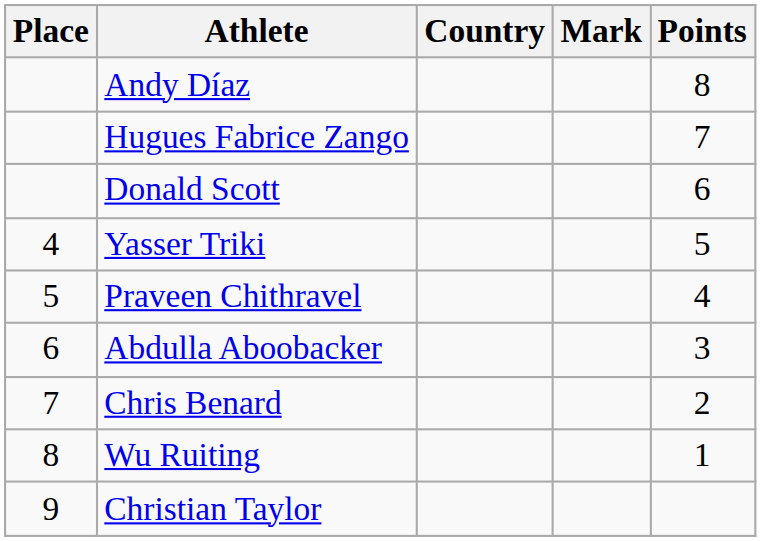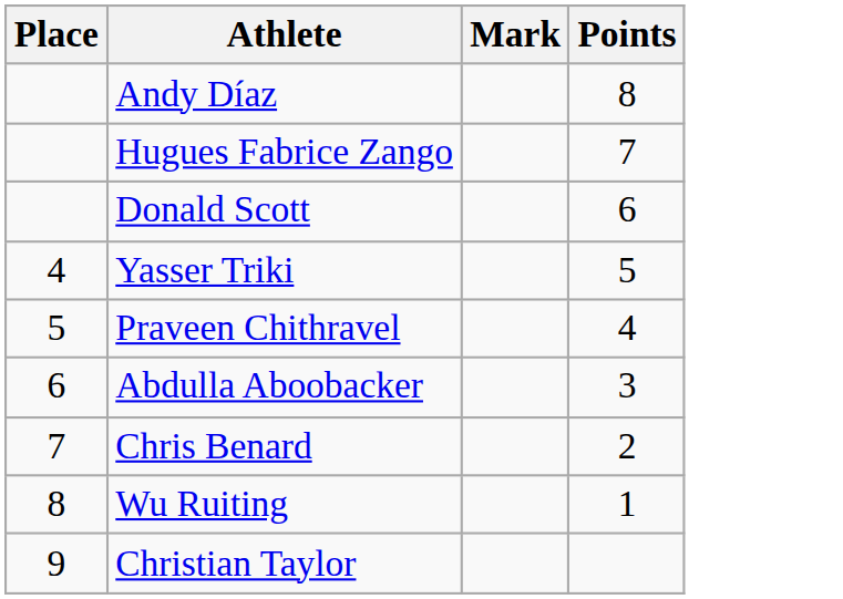- column: Country
